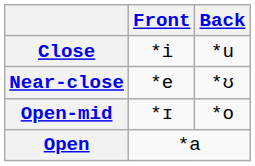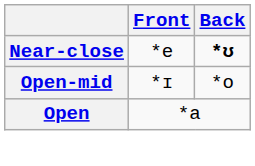- row: Close | *i | *u
Near-close | Back: normal -> bold
